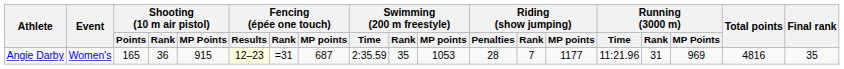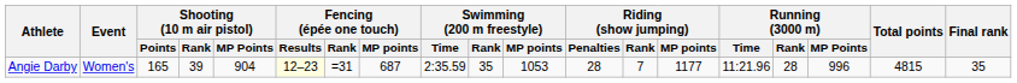Angie Darby | Shooting (10 m air pistol) / Rank: 36 -> 39
Angie Darby | Shooting (10 m air pistol) / MP Points: 915 -> 904
Angie Darby | Running (3000 m) / Rank: 31 -> 28
Angie Darby | Running (3000 m) / MP Points: 969 -> 996
Angie Darby | Total points: 4816 -> 4815
